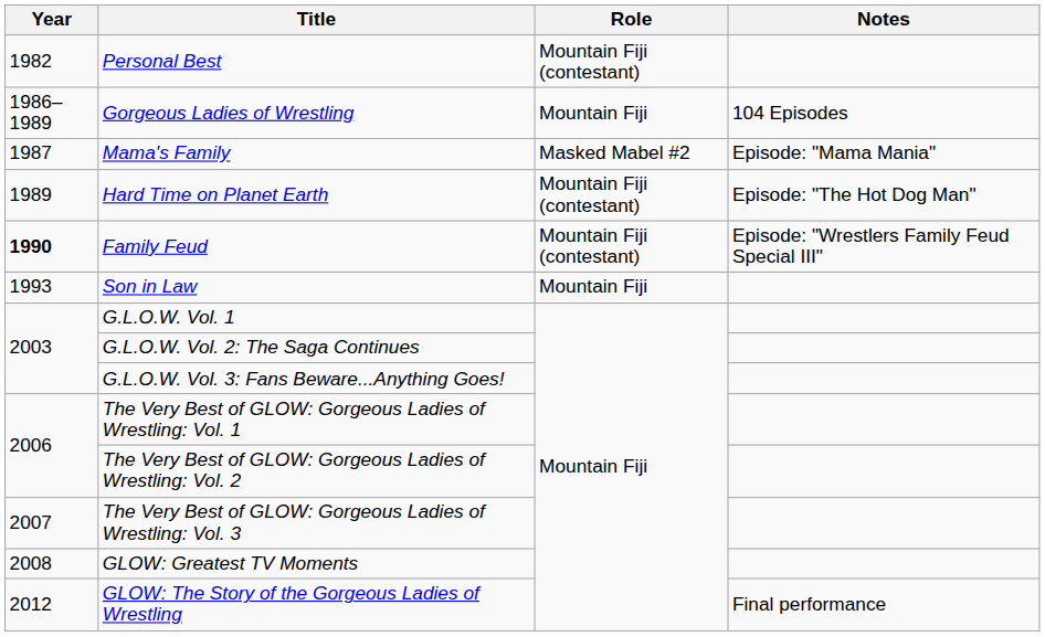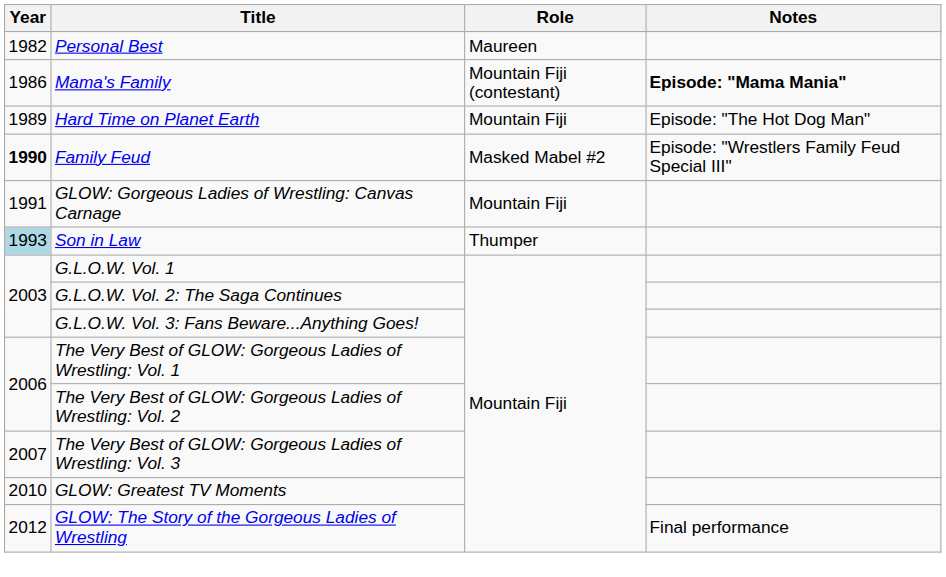Personal Best | Role: Mountain Fiji (contestant) -> Maureen
- row: 1986–1989 | Gorgeous Ladies of Wrestling | Mountain Fiji | 104 Episodes
Mama's Family | Year: 1987 -> 1986
Mama's Family | Role: Masked Mabel #2 -> Mountain Fiji (contestant)
Mama's Family | Notes: normal -> bold
Hard Time on Planet Earth | Role: Mountain Fiji (contestant) -> Mountain Fiji
Family Feud | Role: Mountain Fiji (contestant) -> Masked Mabel #2
+ row: 1991 | GLOW: Gorgeous Ladies of Wrestling: Canvas Carnage | Mountain Fiji
Son in Law | Year: no background -> lightblue background
Son in Law | Role: Mountain Fiji -> Thumper
GLOW: Greatest TV Moments | Year: 2008 -> 2010
